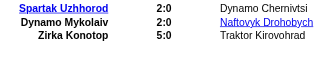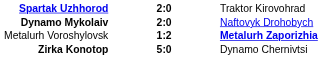Spartak Uzhhorod | column 3: Dynamo Chernivtsi -> Traktor Kirovohrad
+ row: Metalurh Voroshylovsk | 1:2 | Metalurh Zaporizhia
Zirka Konotop | column 3: Traktor Kirovohrad -> Dynamo Chernivtsi
